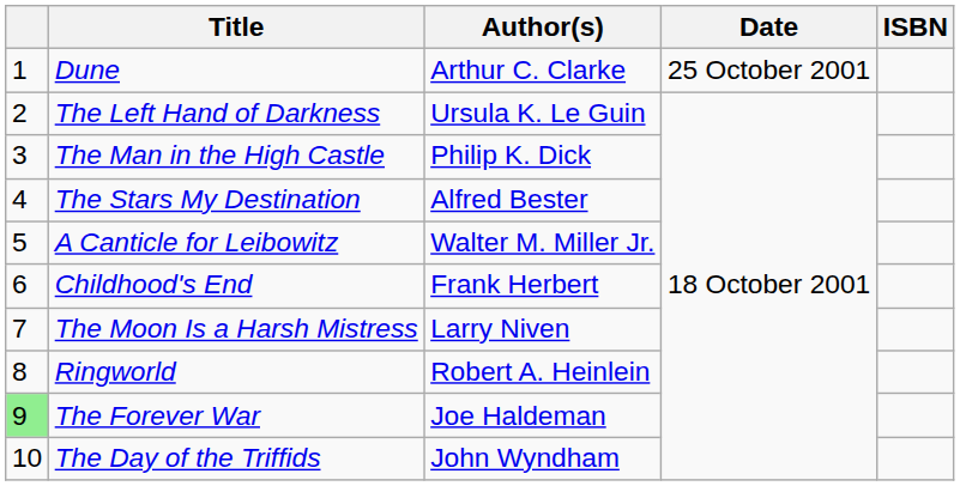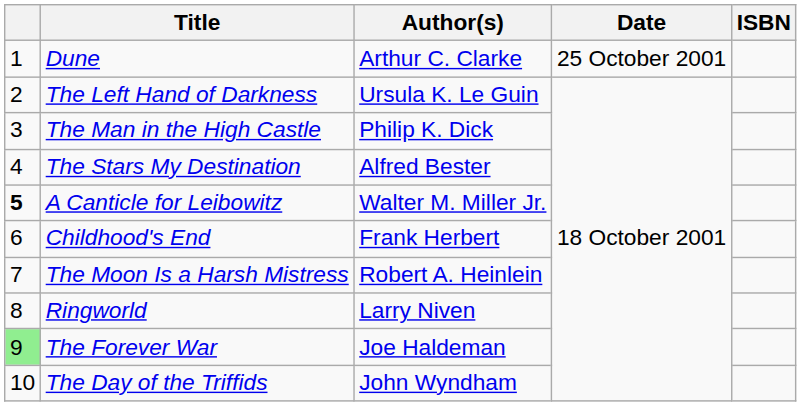A Canticle for Leibowitz | column 1: normal -> bold
The Moon Is a Harsh Mistress | Author(s): Larry Niven -> Robert A. Heinlein
Ringworld | Author(s): Robert A. Heinlein -> Larry Niven
